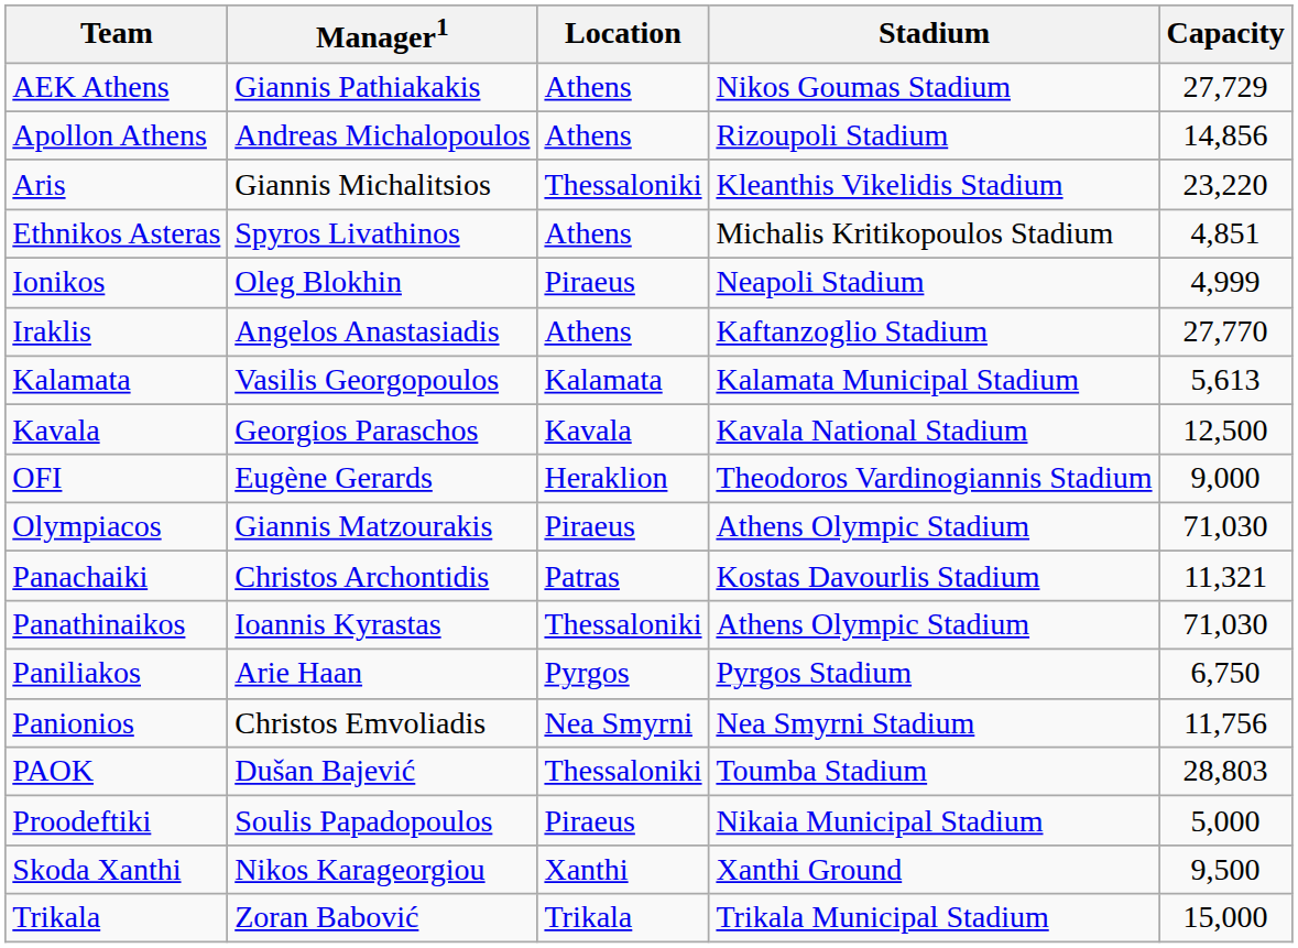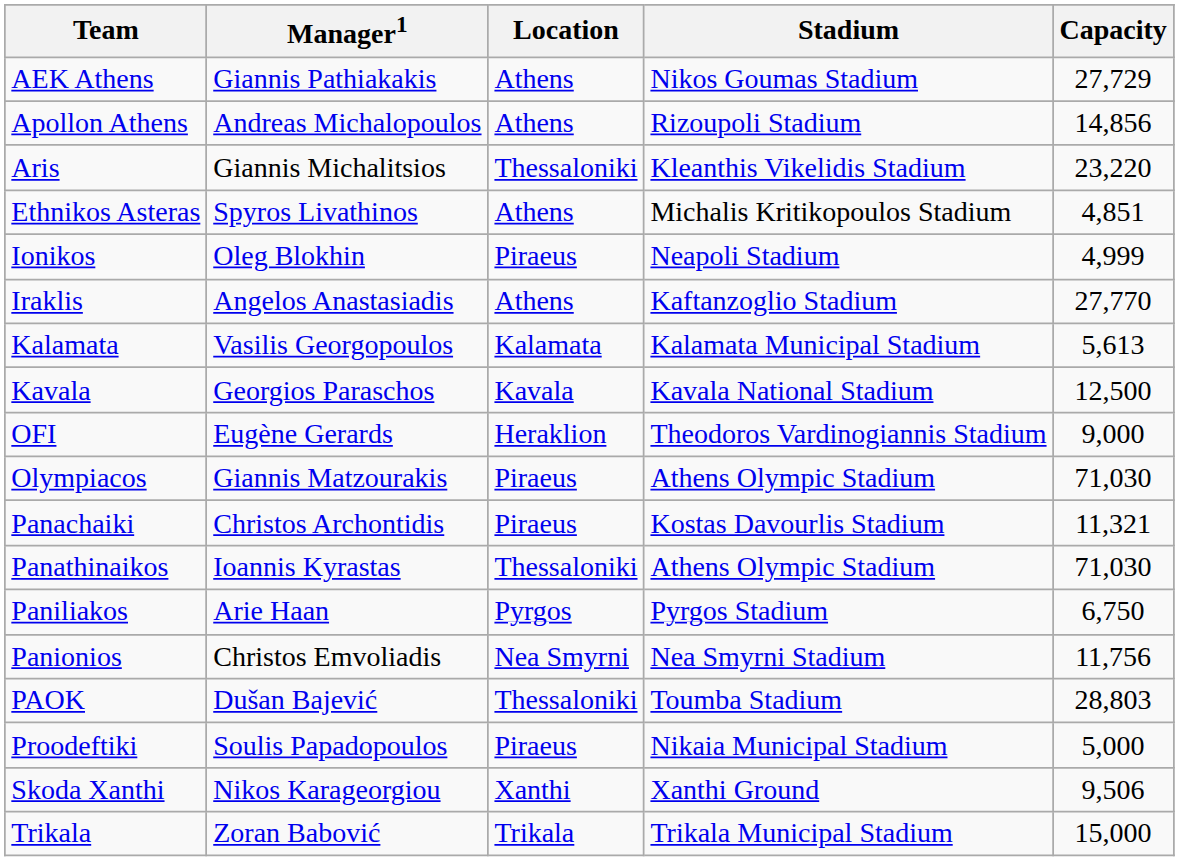Panachaiki | Location: Patras -> Piraeus
Skoda Xanthi | Capacity: 9,500 -> 9,506
